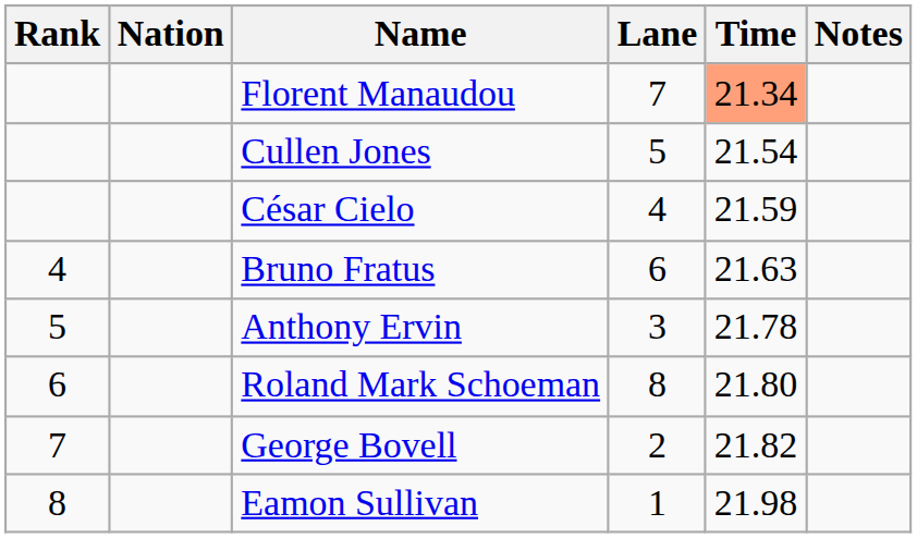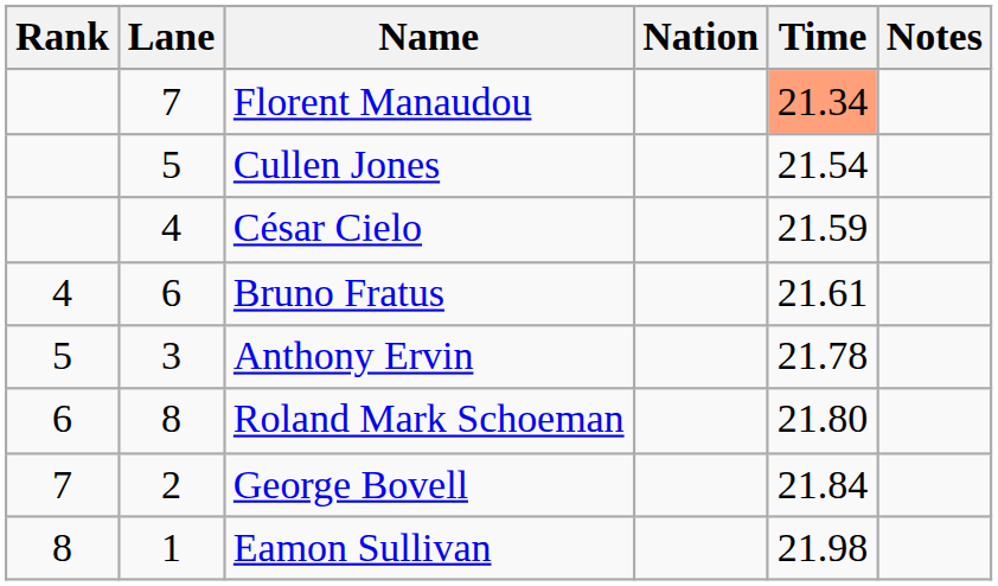columns swapped: Lane <-> Nation
Bruno Fratus | Time: 21.63 -> 21.61
George Bovell | Time: 21.82 -> 21.84
